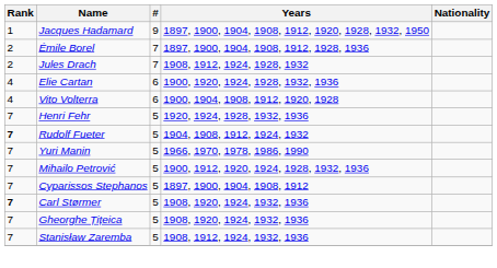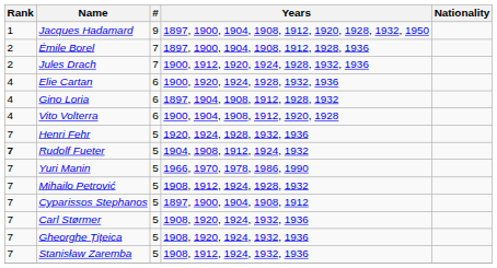Jules Drach | Years: 1908, 1912, 1924, 1928, 1932 -> 1900, 1912, 1920, 1924, 1928, 1932, 1936
+ row: 4 | Gino Loria | 6 | 1897, 1904, 1908, 1912, 1928, 1932
Mihailo Petrović | Years: 1900, 1912, 1920, 1924, 1928, 1932, 1936 -> 1908, 1912, 1924, 1928, 1932
Carl Størmer | Rank: bold -> normal
